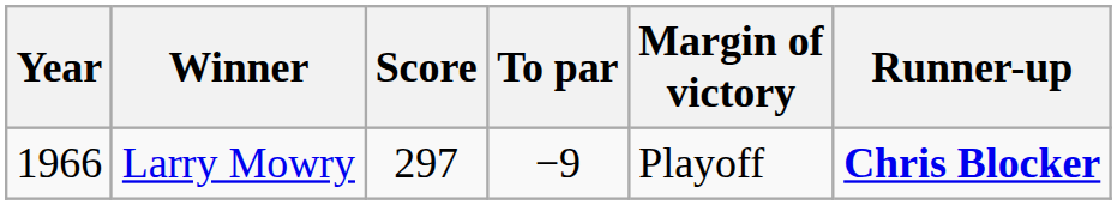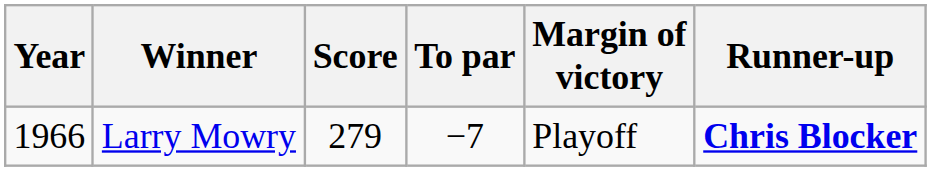Larry Mowry | Score: 297 -> 279
Larry Mowry | To par: −9 -> −7
